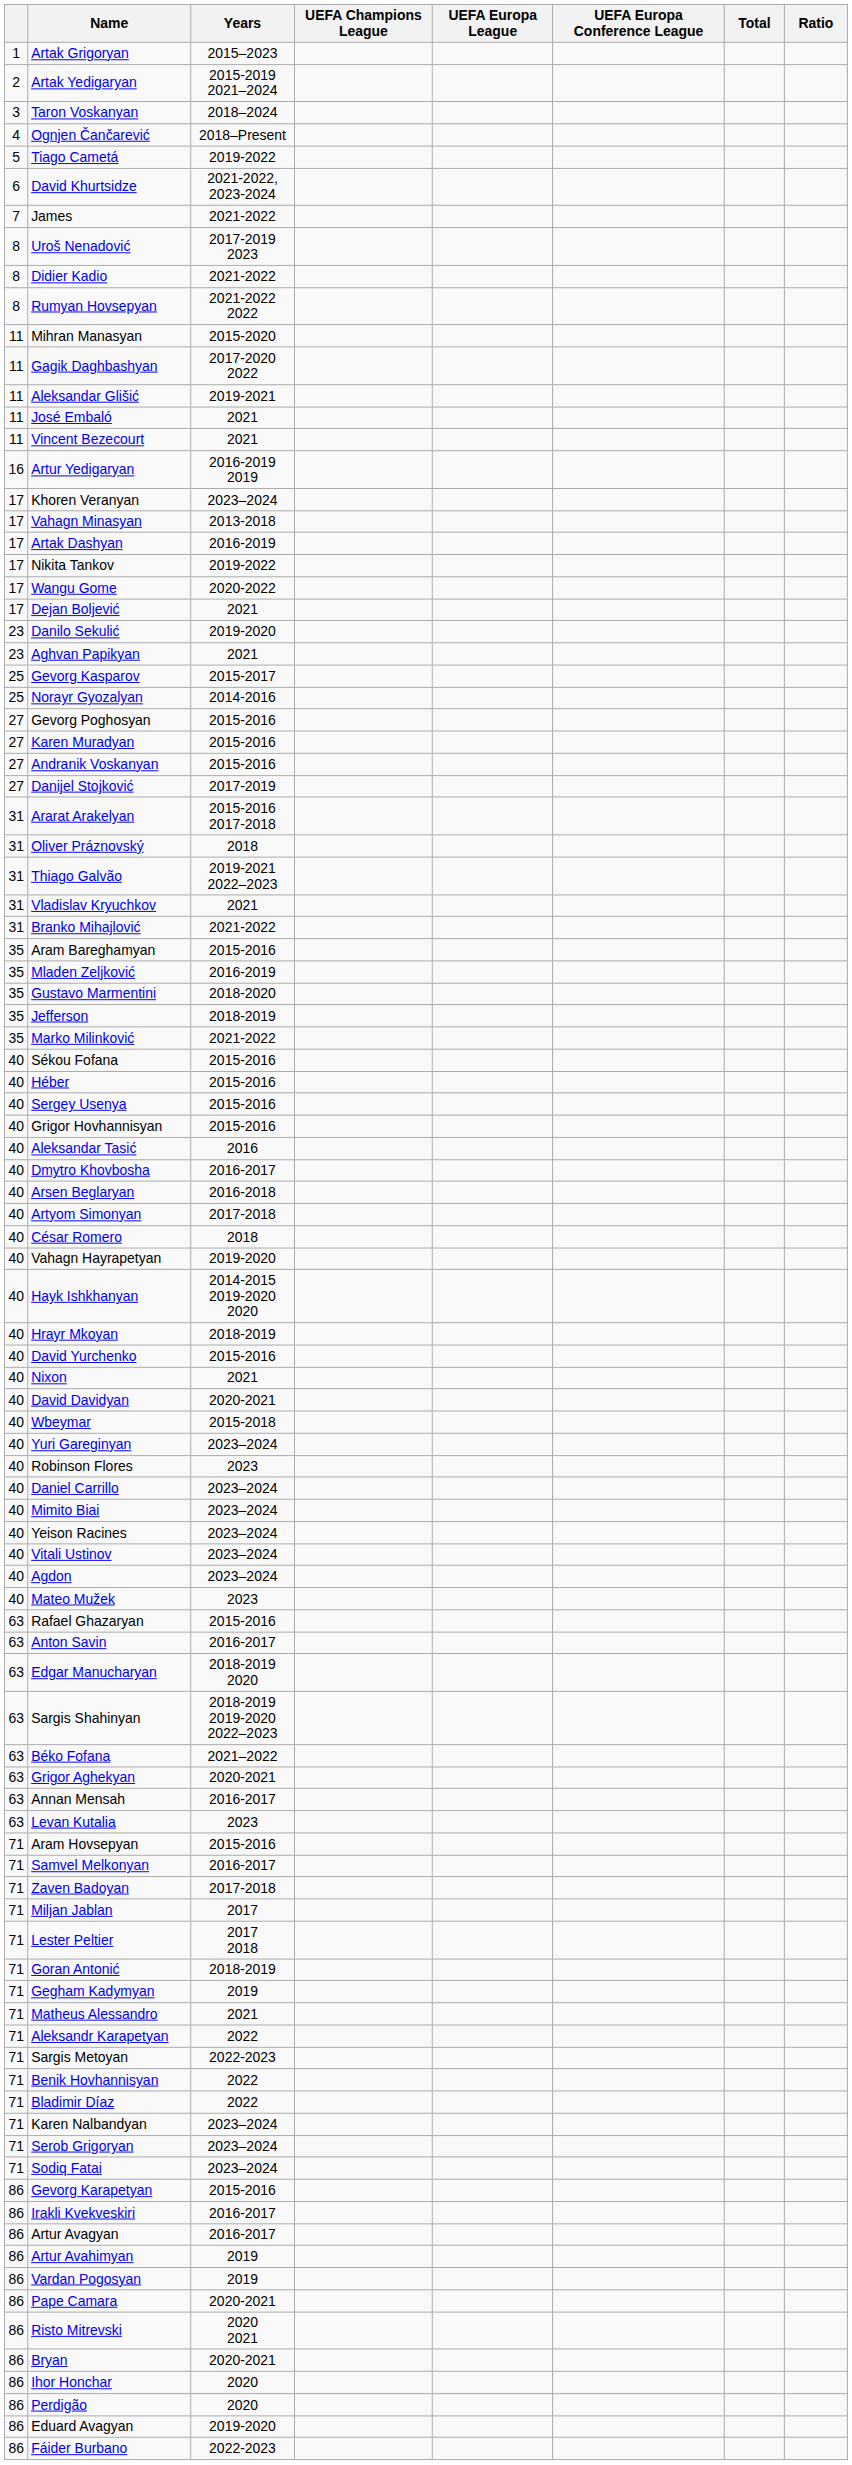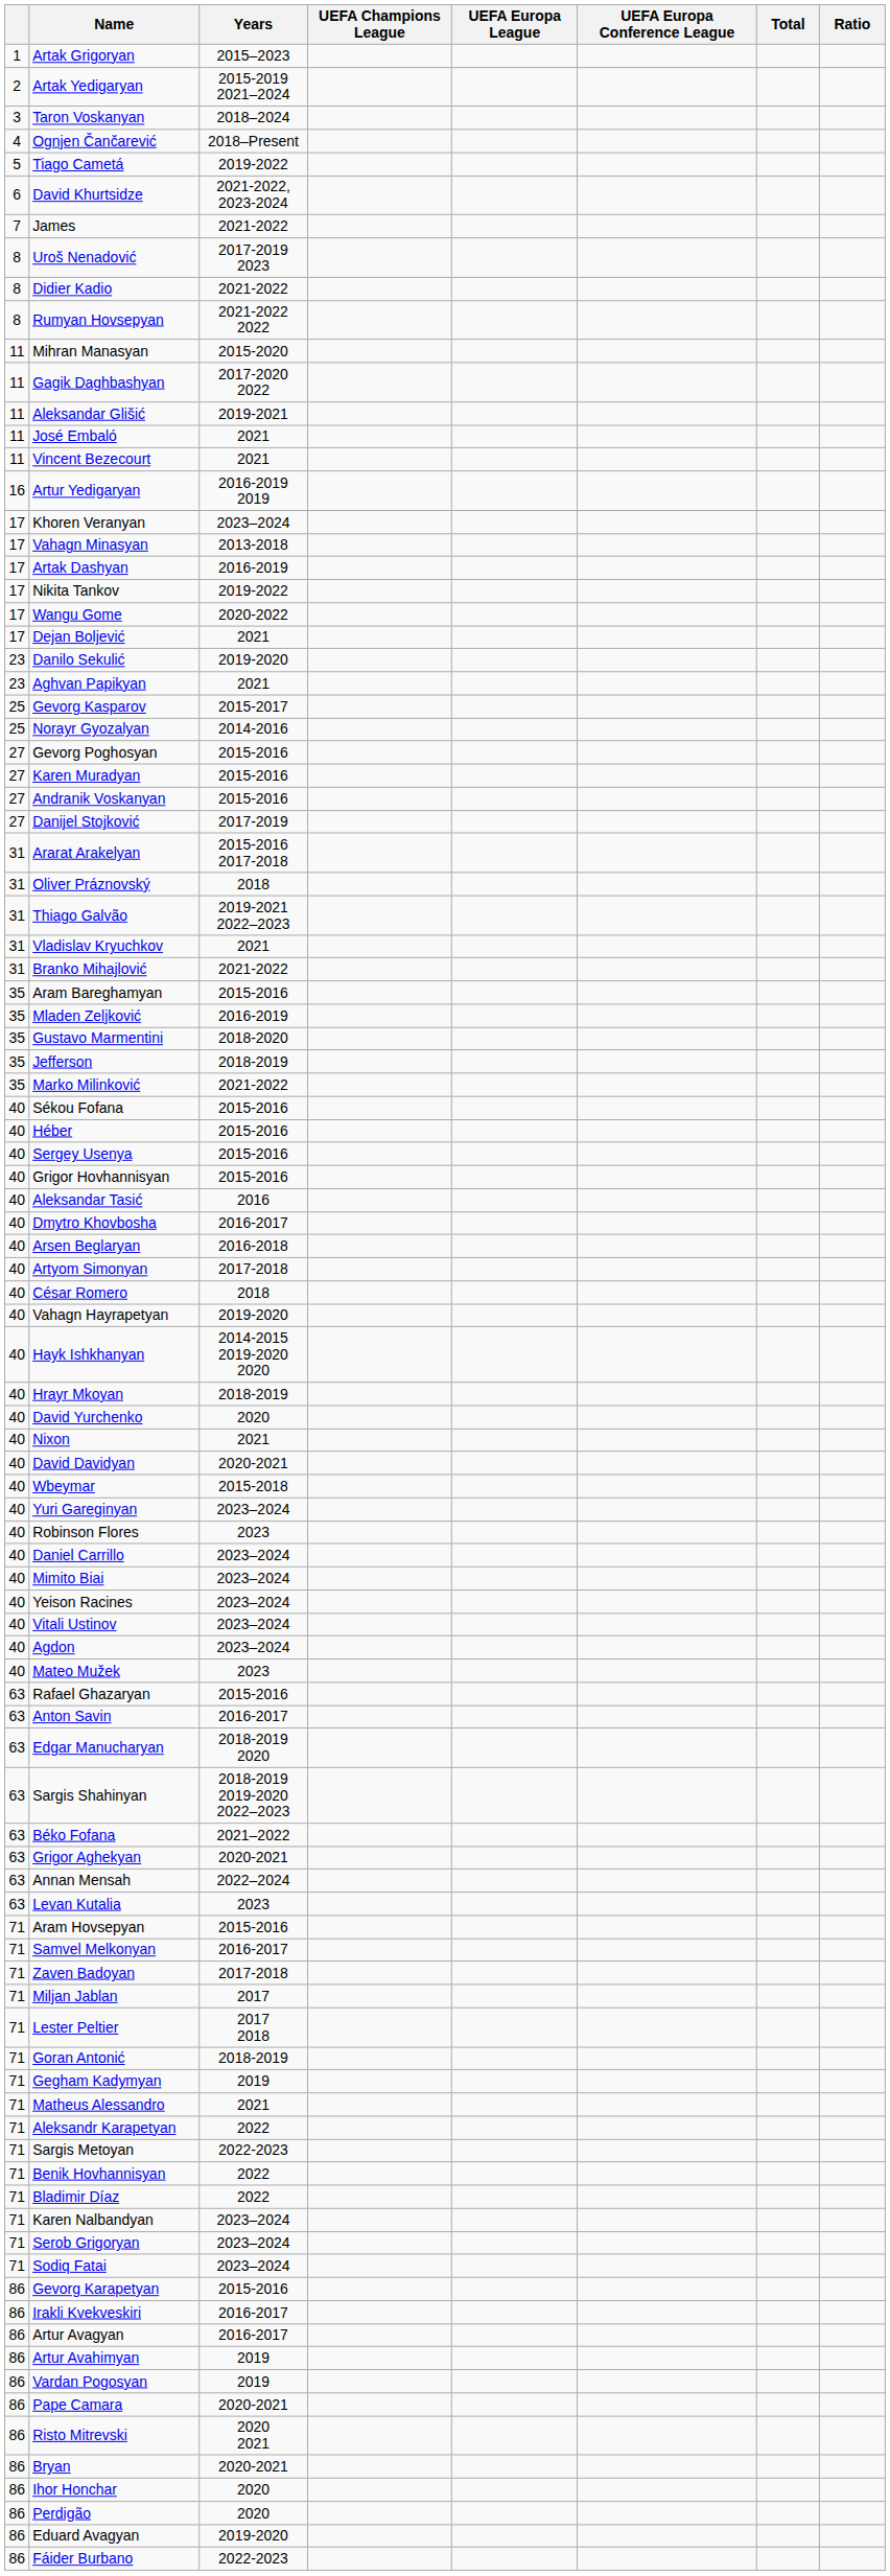David Yurchenko | Years: 2015-2016 -> 2020
Annan Mensah | Years: 2016-2017 -> 2022–2024
